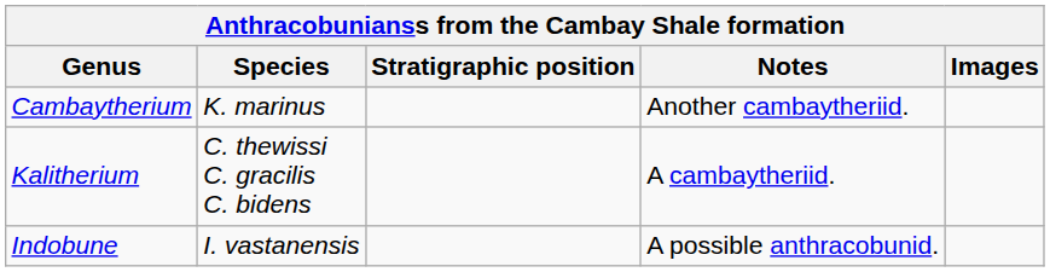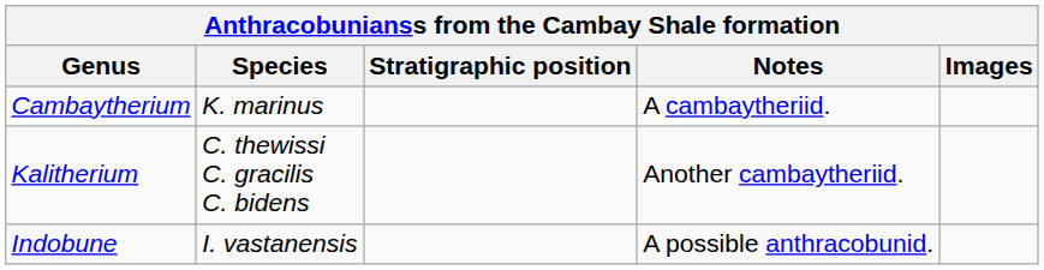Cambaytherium | Notes: Another cambaytheriid. -> A cambaytheriid.
Kalitherium | Notes: A cambaytheriid. -> Another cambaytheriid.
